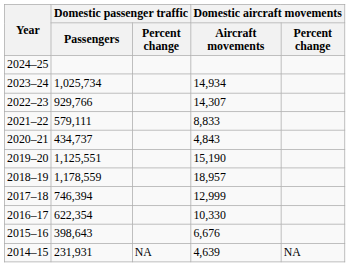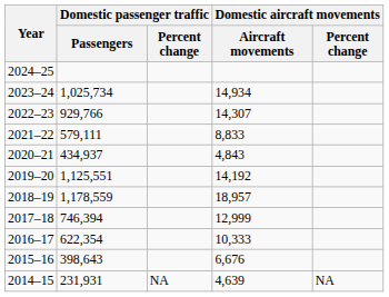2020–21 | Domestic passenger traffic / Passengers: 434,737 -> 434,937
2019–20 | Domestic aircraft movements / Aircraft movements: 15,190 -> 14,192
2016–17 | Domestic aircraft movements / Aircraft movements: 10,330 -> 10,333
